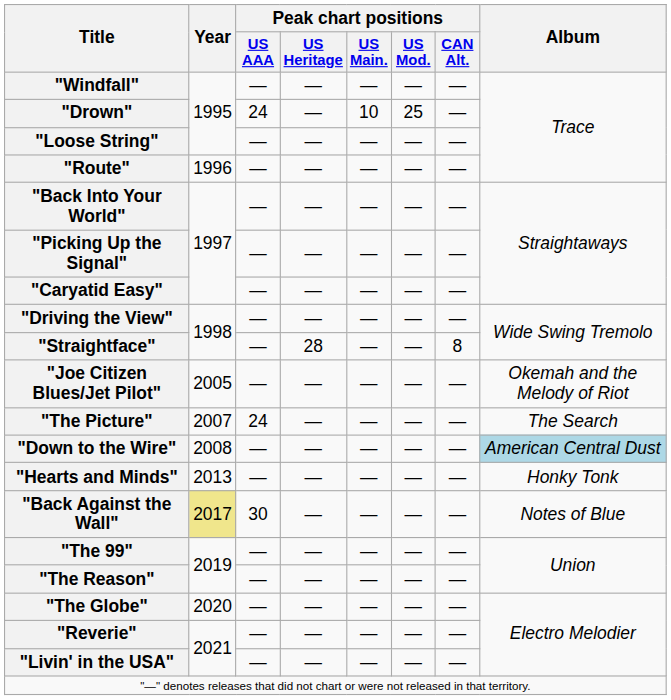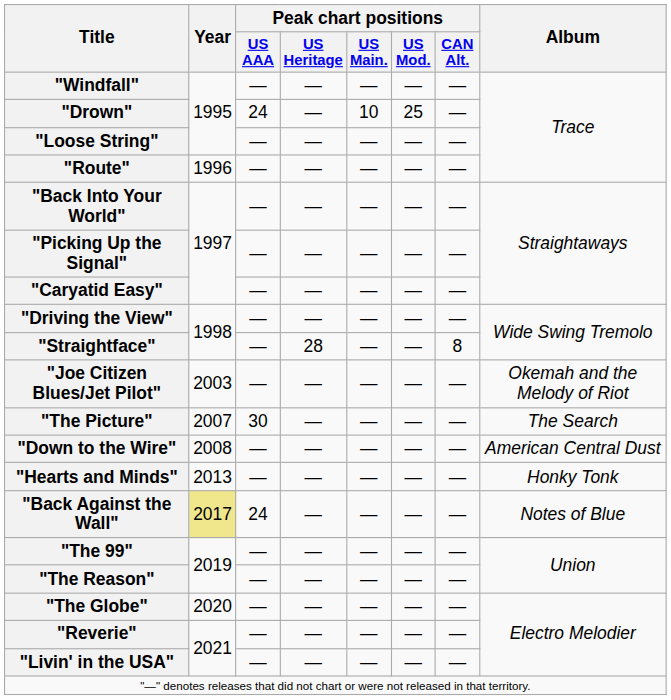"Joe Citizen Blues/Jet Pilot" | Year: 2005 -> 2003
"The Picture" | Peak chart positions / US AAA: 24 -> 30
"Down to the Wire" | Album: lightblue background -> no background
"Back Against the Wall" | Peak chart positions / US AAA: 30 -> 24
